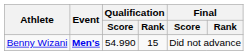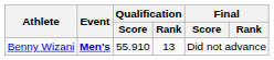Benny Wizani | Qualification / Score: 54.990 -> 55.910
Benny Wizani | Qualification / Rank: 15 -> 13
